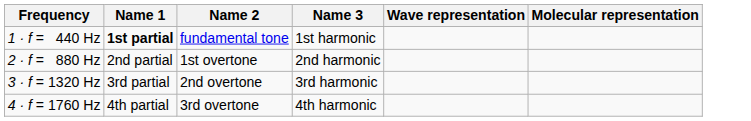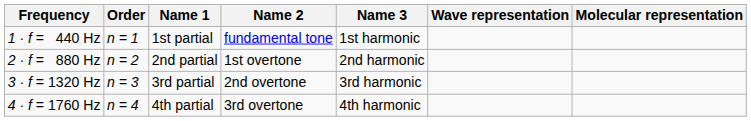+ column: Order | n = 1 | n = 2 | n = 3 | n = 4
1 · f = 440 Hz | Name 1: bold -> normal
